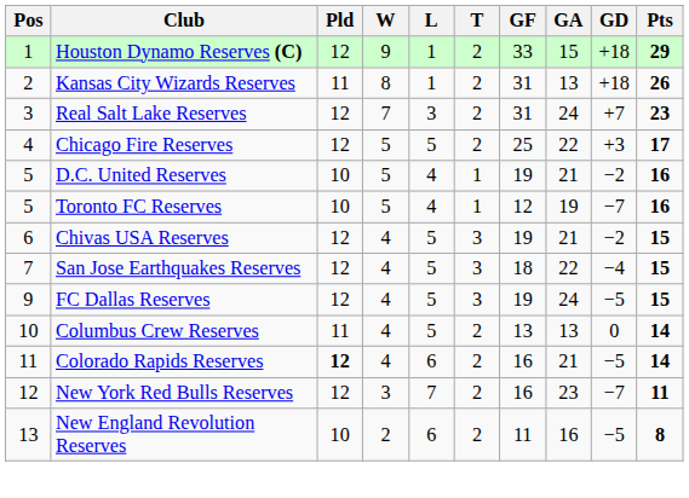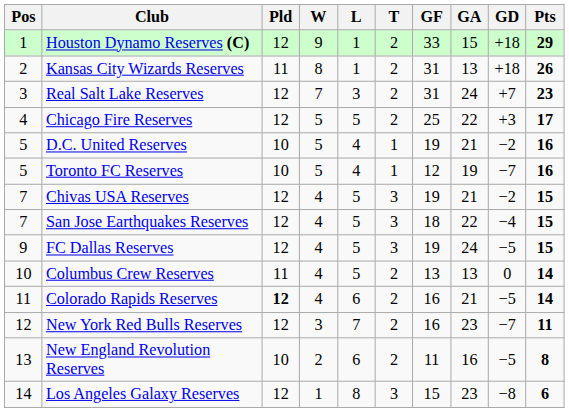Chivas USA Reserves | Pos: 6 -> 7
+ row: 14 | Los Angeles Galaxy Reserves | 12 | 1 | 8 | 3 | 15 | 23 | −8 | 6
